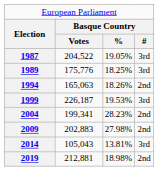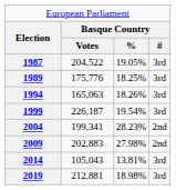1994 | column 4: 2nd -> 3rd
1999 | column 3: 19.53% -> 19.54%
2019 | column 4: 2nd -> 3rd
